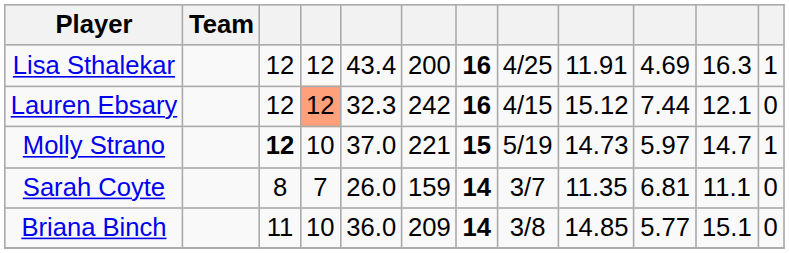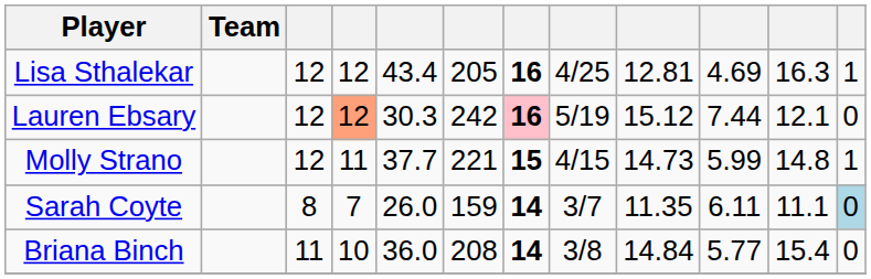Lisa Sthalekar | column 6: 200 -> 205
Lisa Sthalekar | column 9: 11.91 -> 12.81
Lauren Ebsary | column 5: 32.3 -> 30.3
Lauren Ebsary | column 7: no background -> pink background
Lauren Ebsary | column 8: 4/15 -> 5/19
Molly Strano | column 3: bold -> normal
Molly Strano | column 4: 10 -> 11
Molly Strano | column 5: 37.0 -> 37.7
Molly Strano | column 8: 5/19 -> 4/15
Molly Strano | column 10: 5.97 -> 5.99
Molly Strano | column 11: 14.7 -> 14.8
Sarah Coyte | column 10: 6.81 -> 6.11
Sarah Coyte | column 12: no background -> lightblue background
Briana Binch | column 6: 209 -> 208
Briana Binch | column 9: 14.85 -> 14.84
Briana Binch | column 11: 15.1 -> 15.4
